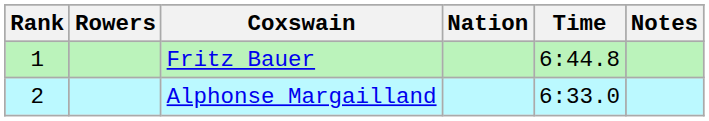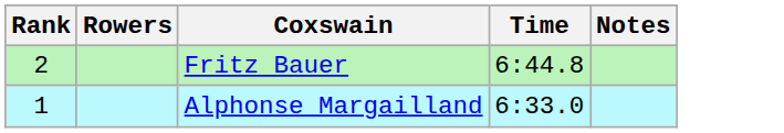- column: Nation
Fritz Bauer | Rank: 1 -> 2
Alphonse Margailland | Rank: 2 -> 1
